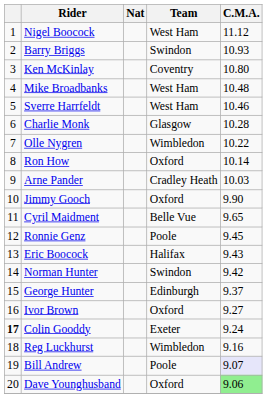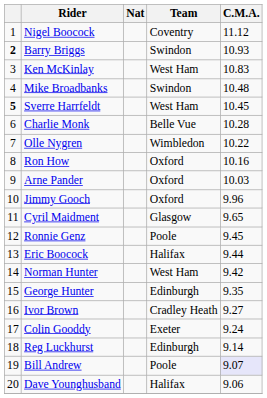Nigel Boocock | Team: West Ham -> Coventry
Barry Briggs | column 1: normal -> bold
Ken McKinlay | Team: Coventry -> West Ham
Ken McKinlay | C.M.A.: 10.80 -> 10.83
Mike Broadbanks | Team: West Ham -> Swindon
Sverre Harrfeldt | column 1: normal -> bold
Sverre Harrfeldt | C.M.A.: 10.46 -> 10.45
Charlie Monk | Team: Glasgow -> Belle Vue
Ron How | C.M.A.: 10.14 -> 10.16
Arne Pander | Team: Cradley Heath -> Oxford
Jimmy Gooch | C.M.A.: 9.90 -> 9.96
Cyril Maidment | Team: Belle Vue -> Glasgow
Eric Boocock | C.M.A.: 9.43 -> 9.44
Norman Hunter | Team: Swindon -> West Ham
George Hunter | C.M.A.: 9.37 -> 9.35
Ivor Brown | Team: Oxford -> Cradley Heath
Colin Gooddy | column 1: bold -> normal
Reg Luckhurst | Team: Wimbledon -> Edinburgh
Reg Luckhurst | C.M.A.: 9.16 -> 9.14
Dave Younghusband | Team: Oxford -> Halifax
Dave Younghusband | C.M.A.: lightgreen background -> no background
